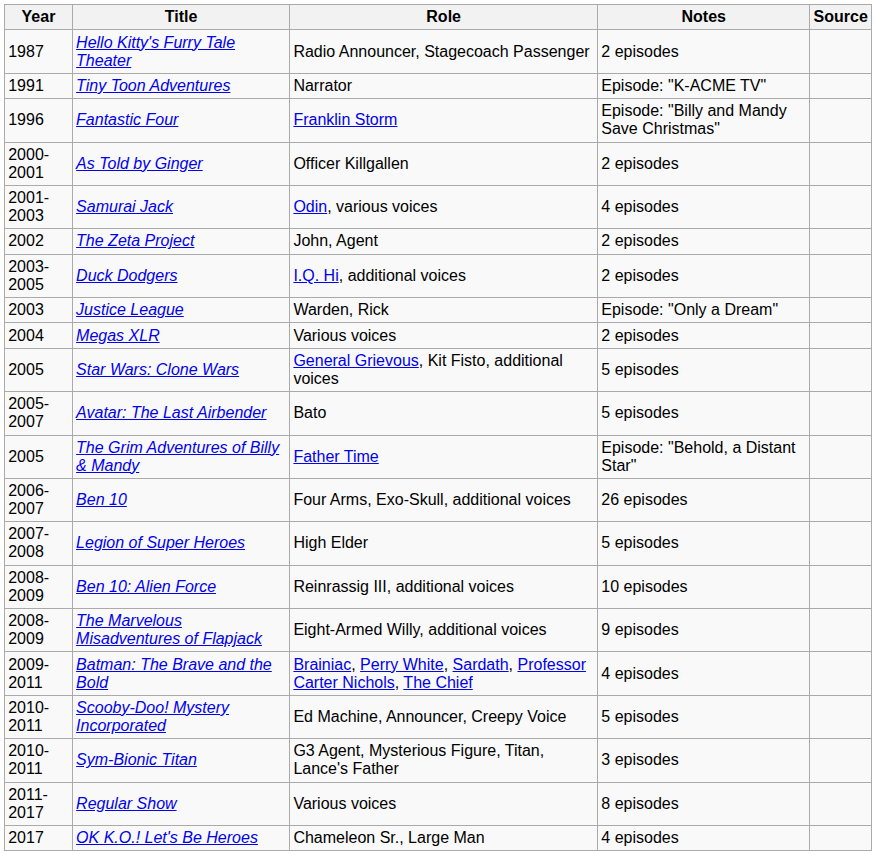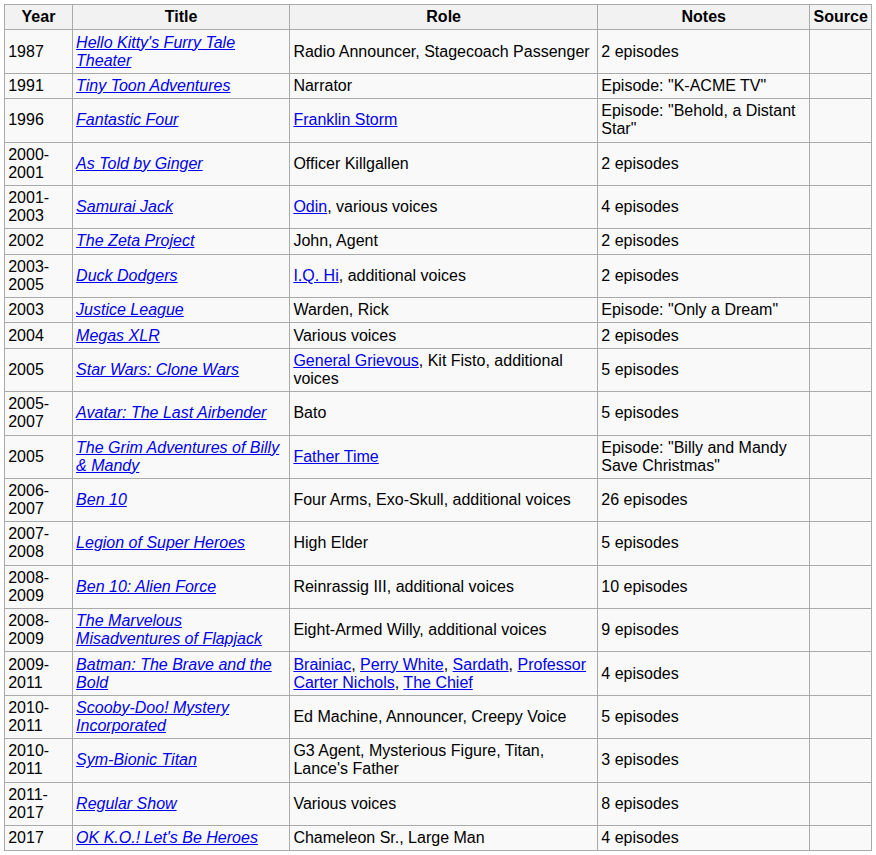Fantastic Four | Notes: Episode: "Billy and Mandy Save Christmas" -> Episode: "Behold, a Distant Star"
The Grim Adventures of Billy & Mandy | Notes: Episode: "Behold, a Distant Star" -> Episode: "Billy and Mandy Save Christmas"
